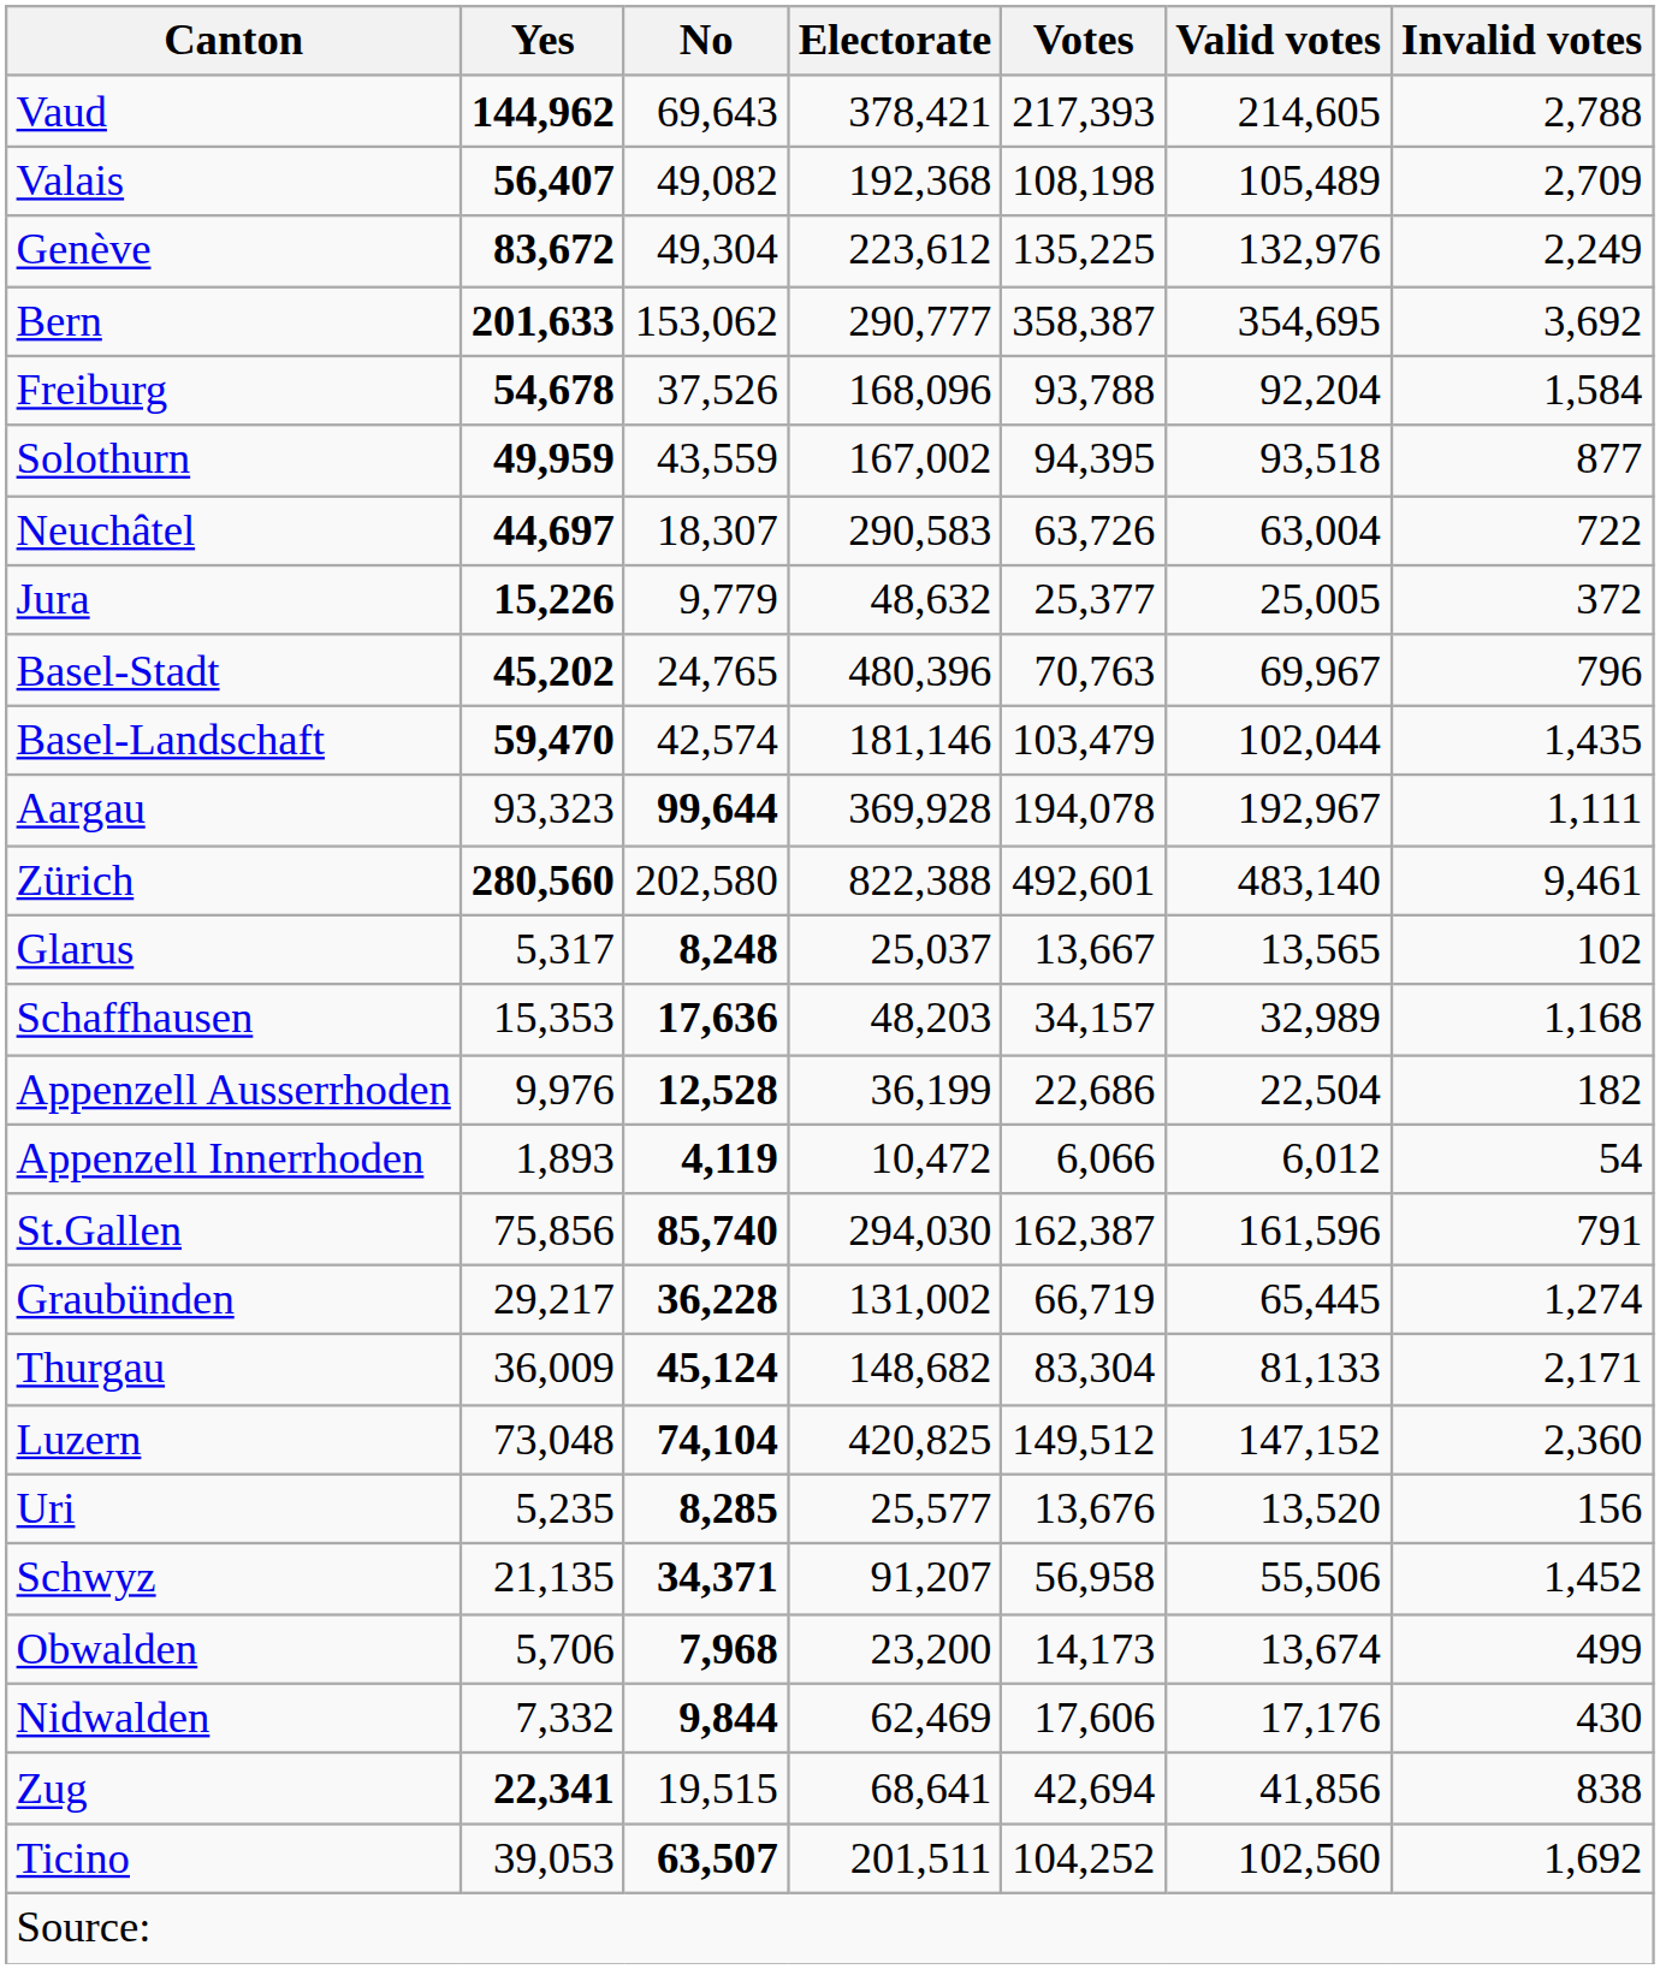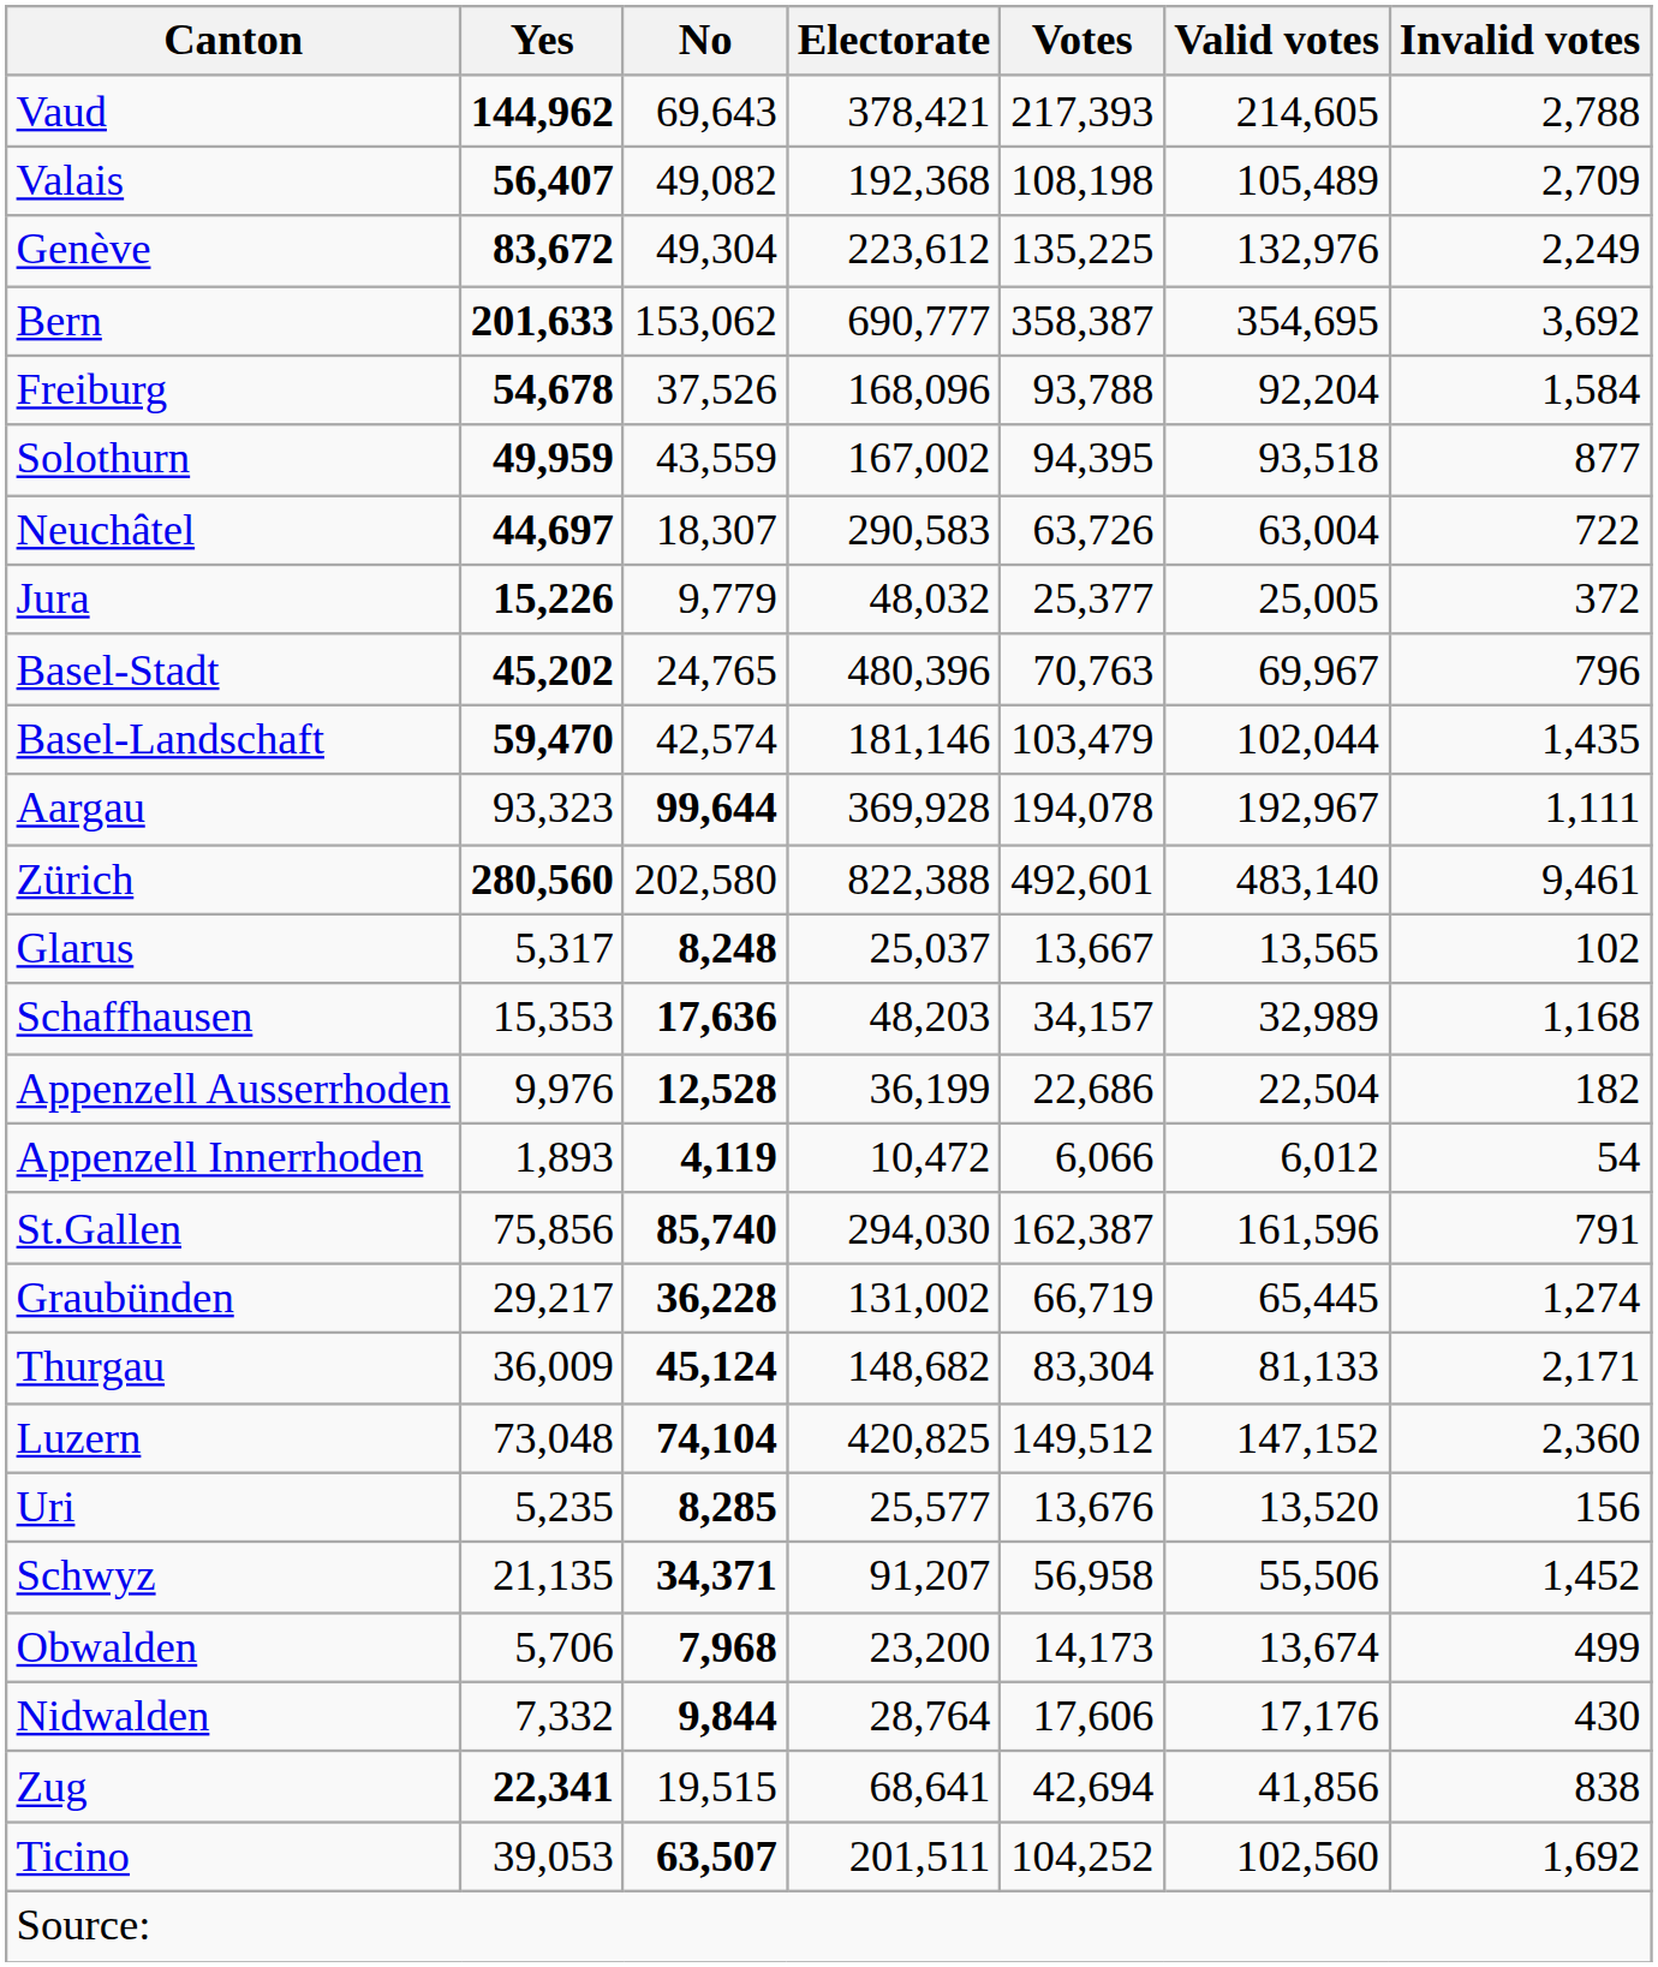Bern | Electorate: 290,777 -> 690,777
Jura | Electorate: 48,632 -> 48,032
Nidwalden | Electorate: 62,469 -> 28,764
